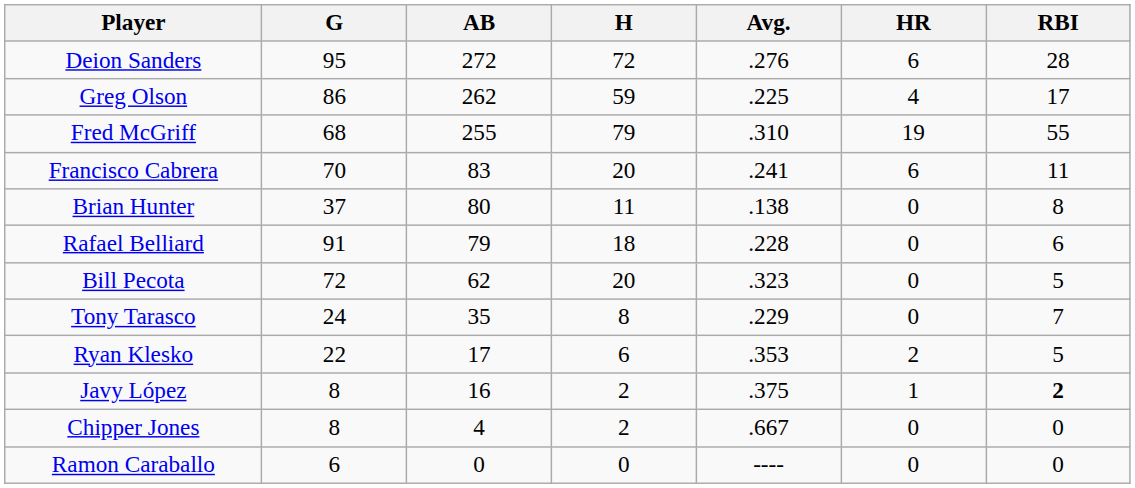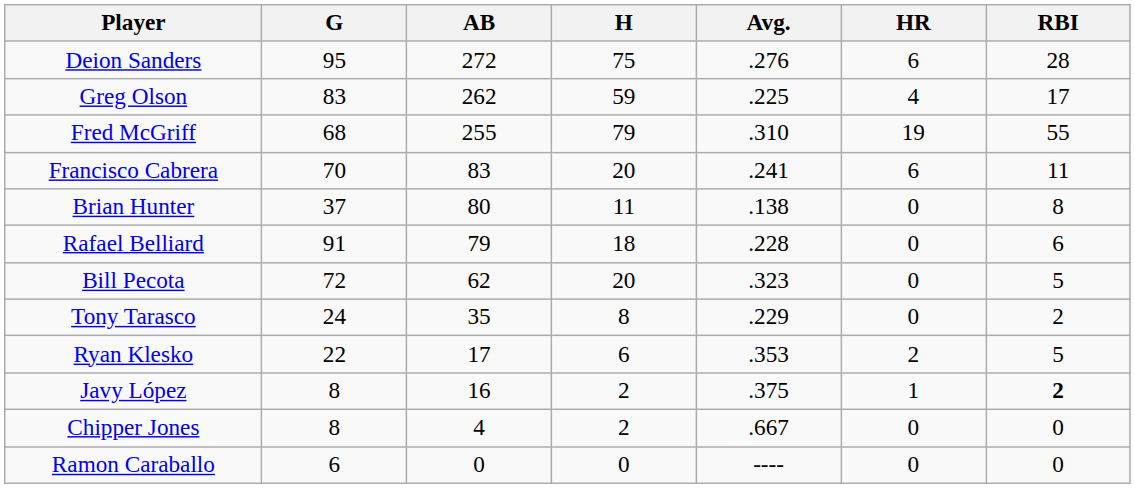Deion Sanders | H: 72 -> 75
Greg Olson | G: 86 -> 83
Tony Tarasco | RBI: 7 -> 2
